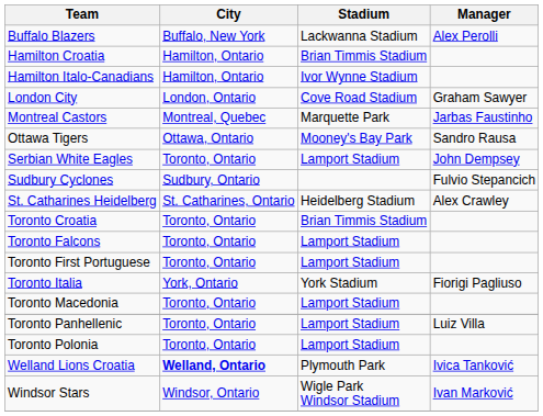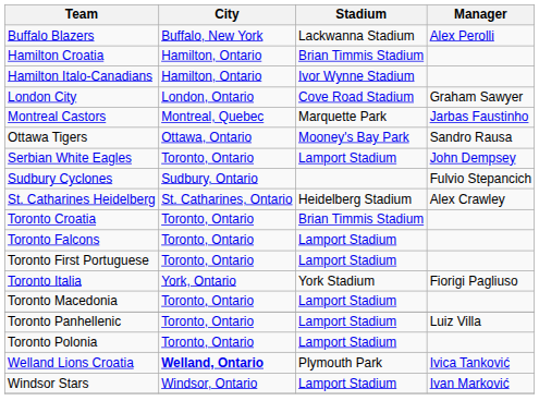Windsor Stars | Stadium: Wigle Park Windsor Stadium -> Lamport Stadium
